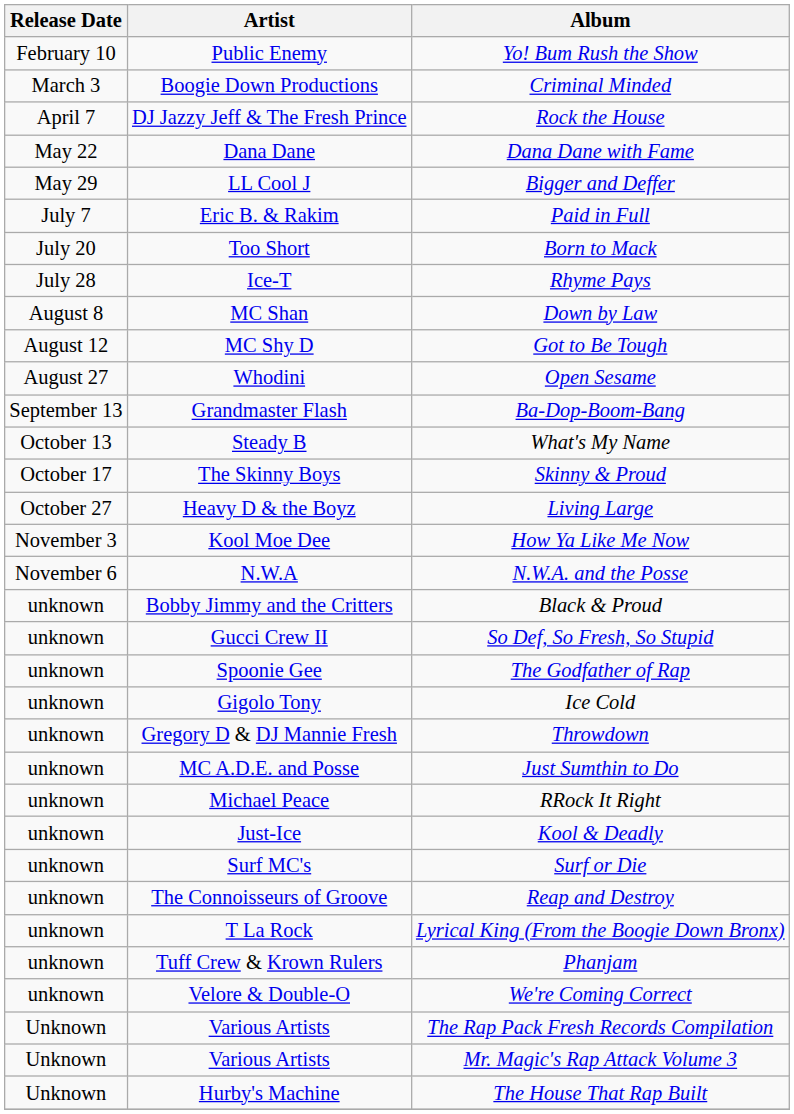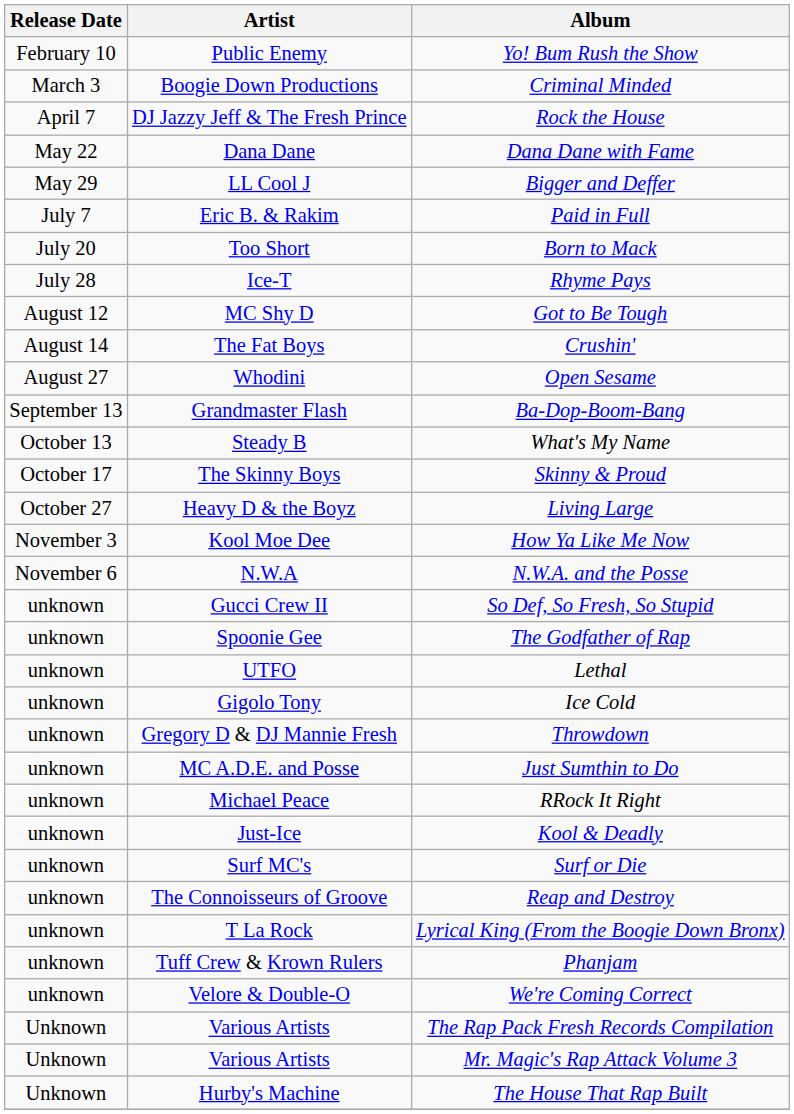- row: August 8 | MC Shan | Down by Law
+ row: August 14 | The Fat Boys | Crushin'
- row: unknown | Bobby Jimmy and the Critters | Black & Proud
+ row: unknown | UTFO | Lethal
